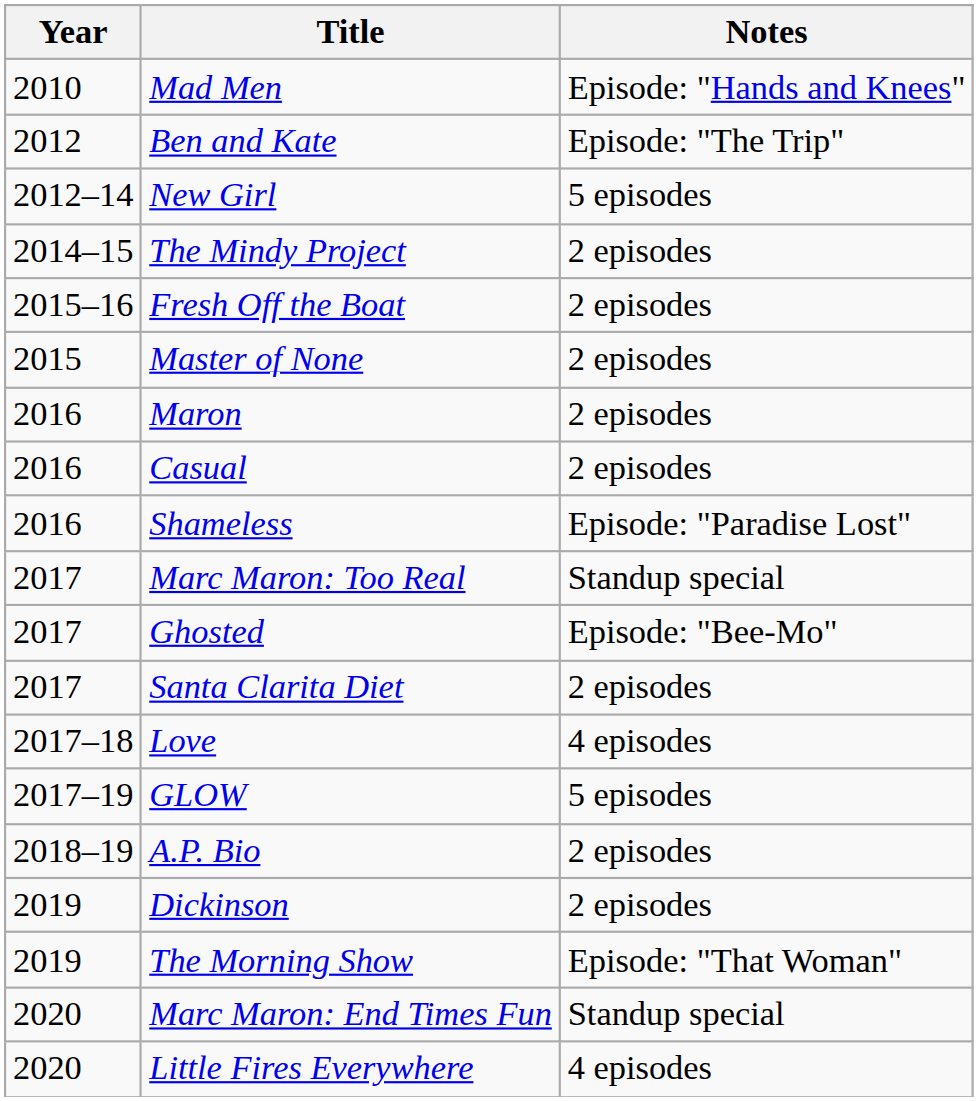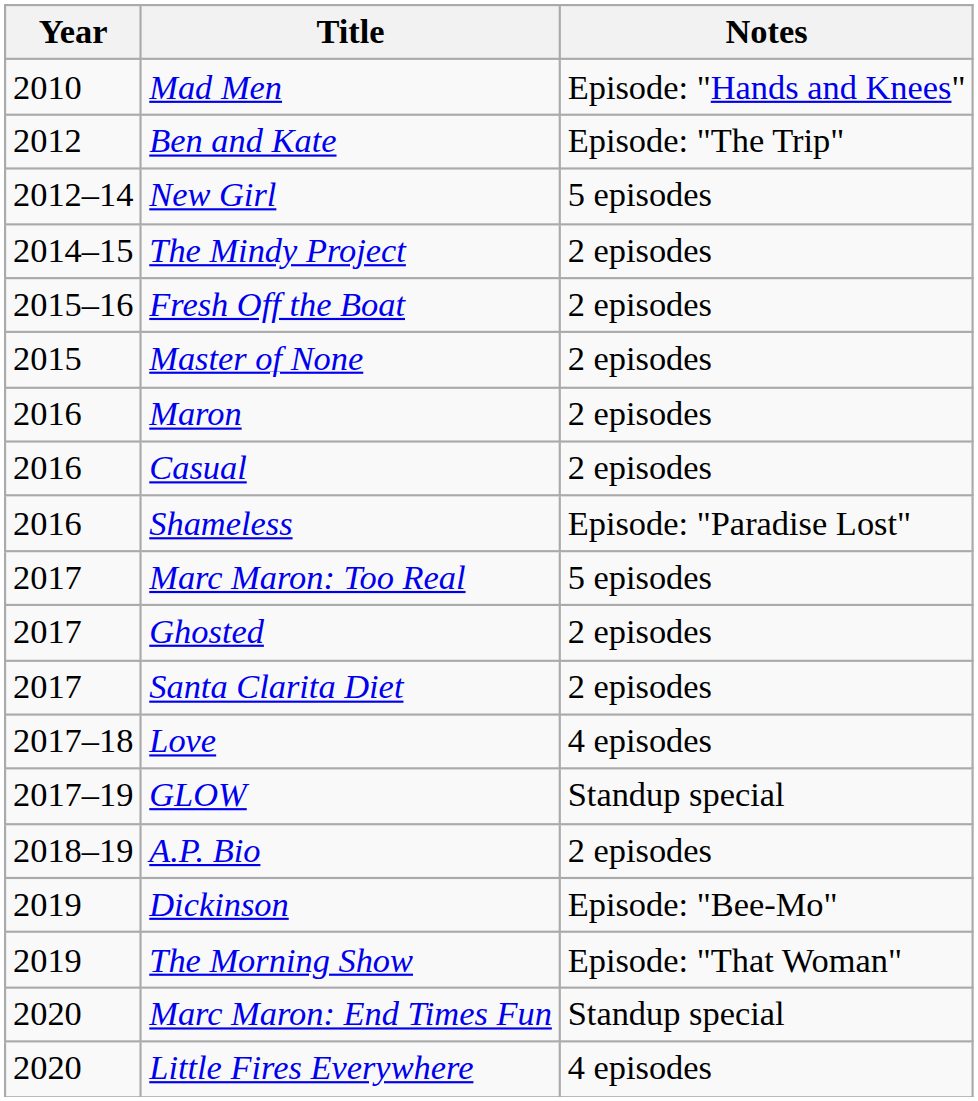Marc Maron: Too Real | Notes: Standup special -> 5 episodes
Ghosted | Notes: Episode: "Bee-Mo" -> 2 episodes
GLOW | Notes: 5 episodes -> Standup special
Dickinson | Notes: 2 episodes -> Episode: "Bee-Mo"
